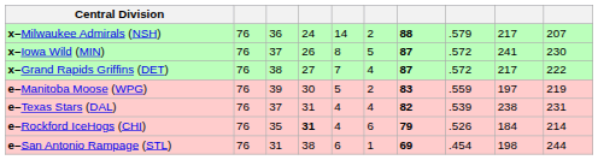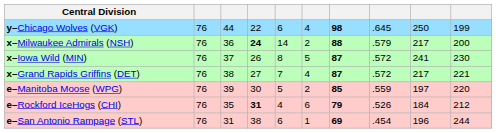+ row: y–Chicago Wolves (VGK) | 76 | 44 | 22 | 6 | 4 | 98 | .645 | 250 | 199
x–Milwaukee Admirals (NSH) | column 4: normal -> bold
x–Milwaukee Admirals (NSH) | column 10: 207 -> 200
x–Grand Rapids Griffins (DET) | column 10: 222 -> 221
e–Manitoba Moose (WPG) | column 7: 83 -> 85
e–Manitoba Moose (WPG) | column 10: 219 -> 220
- row: e–Texas Stars (DAL) | 76 | 37 | 31 | 4 | 4 | 82 | .539 | 238 | 231
e–Rockford IceHogs (CHI) | column 10: 214 -> 212
e–San Antonio Rampage (STL) | column 9: 198 -> 196
